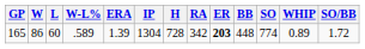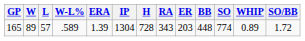165 | W: 86 -> 89
165 | L: 60 -> 57
165 | RA: 342 -> 343
165 | ER: bold -> normal
